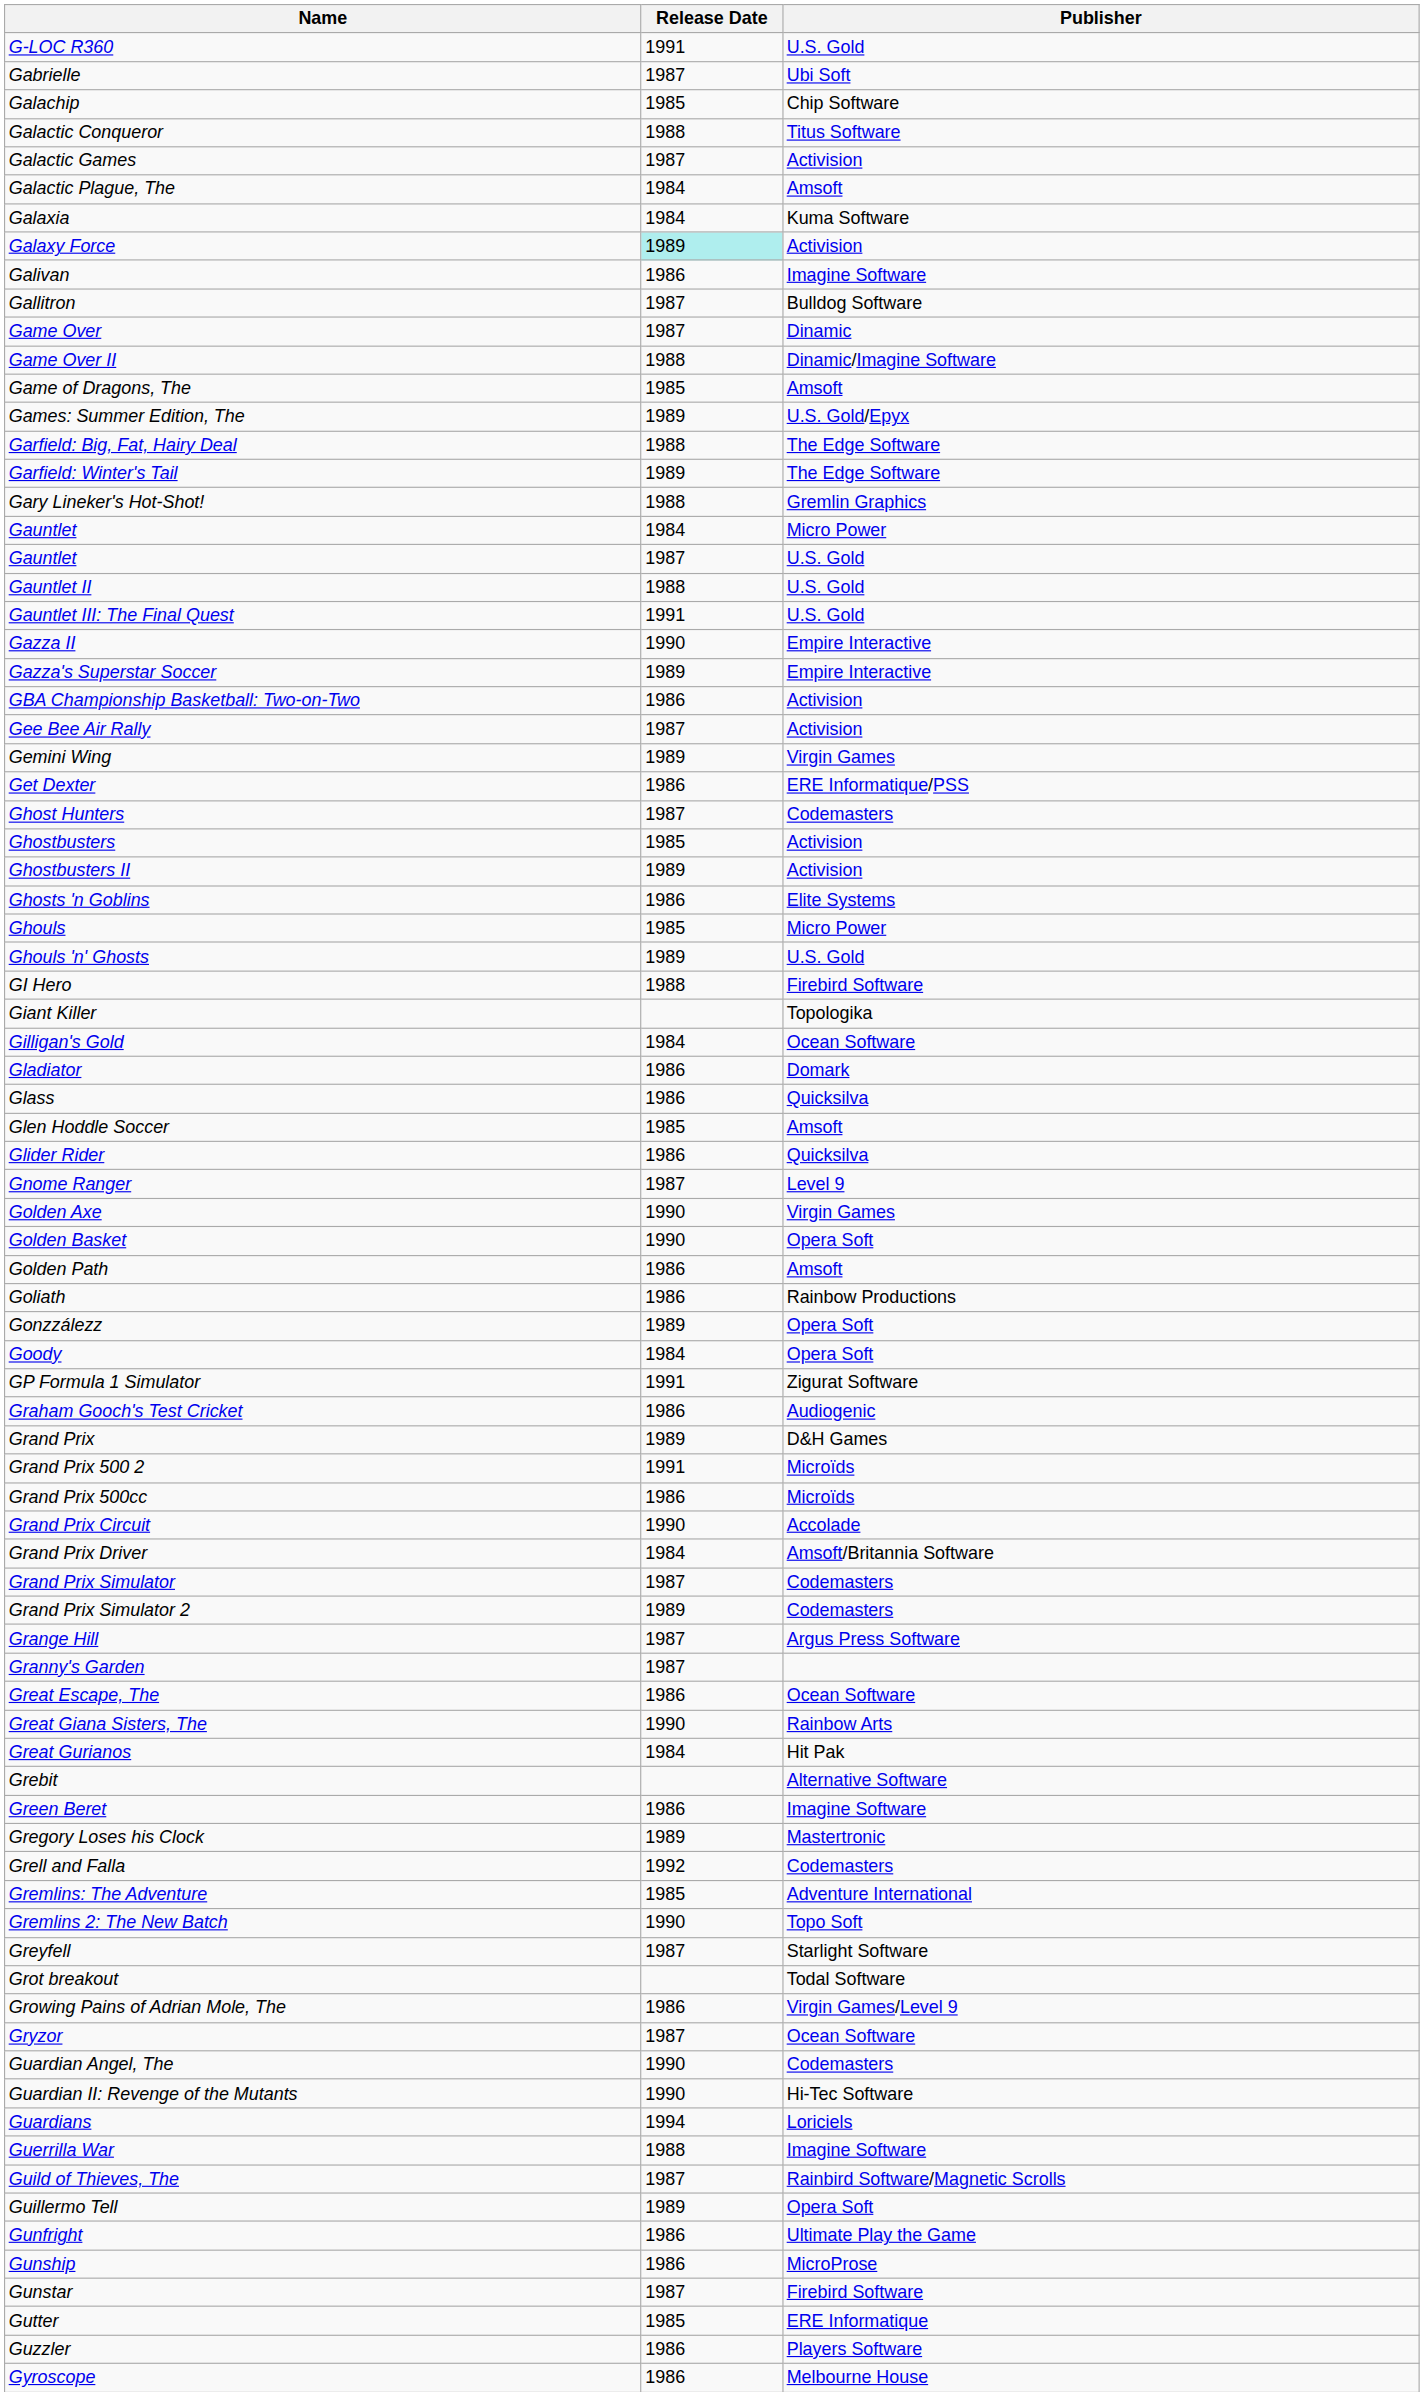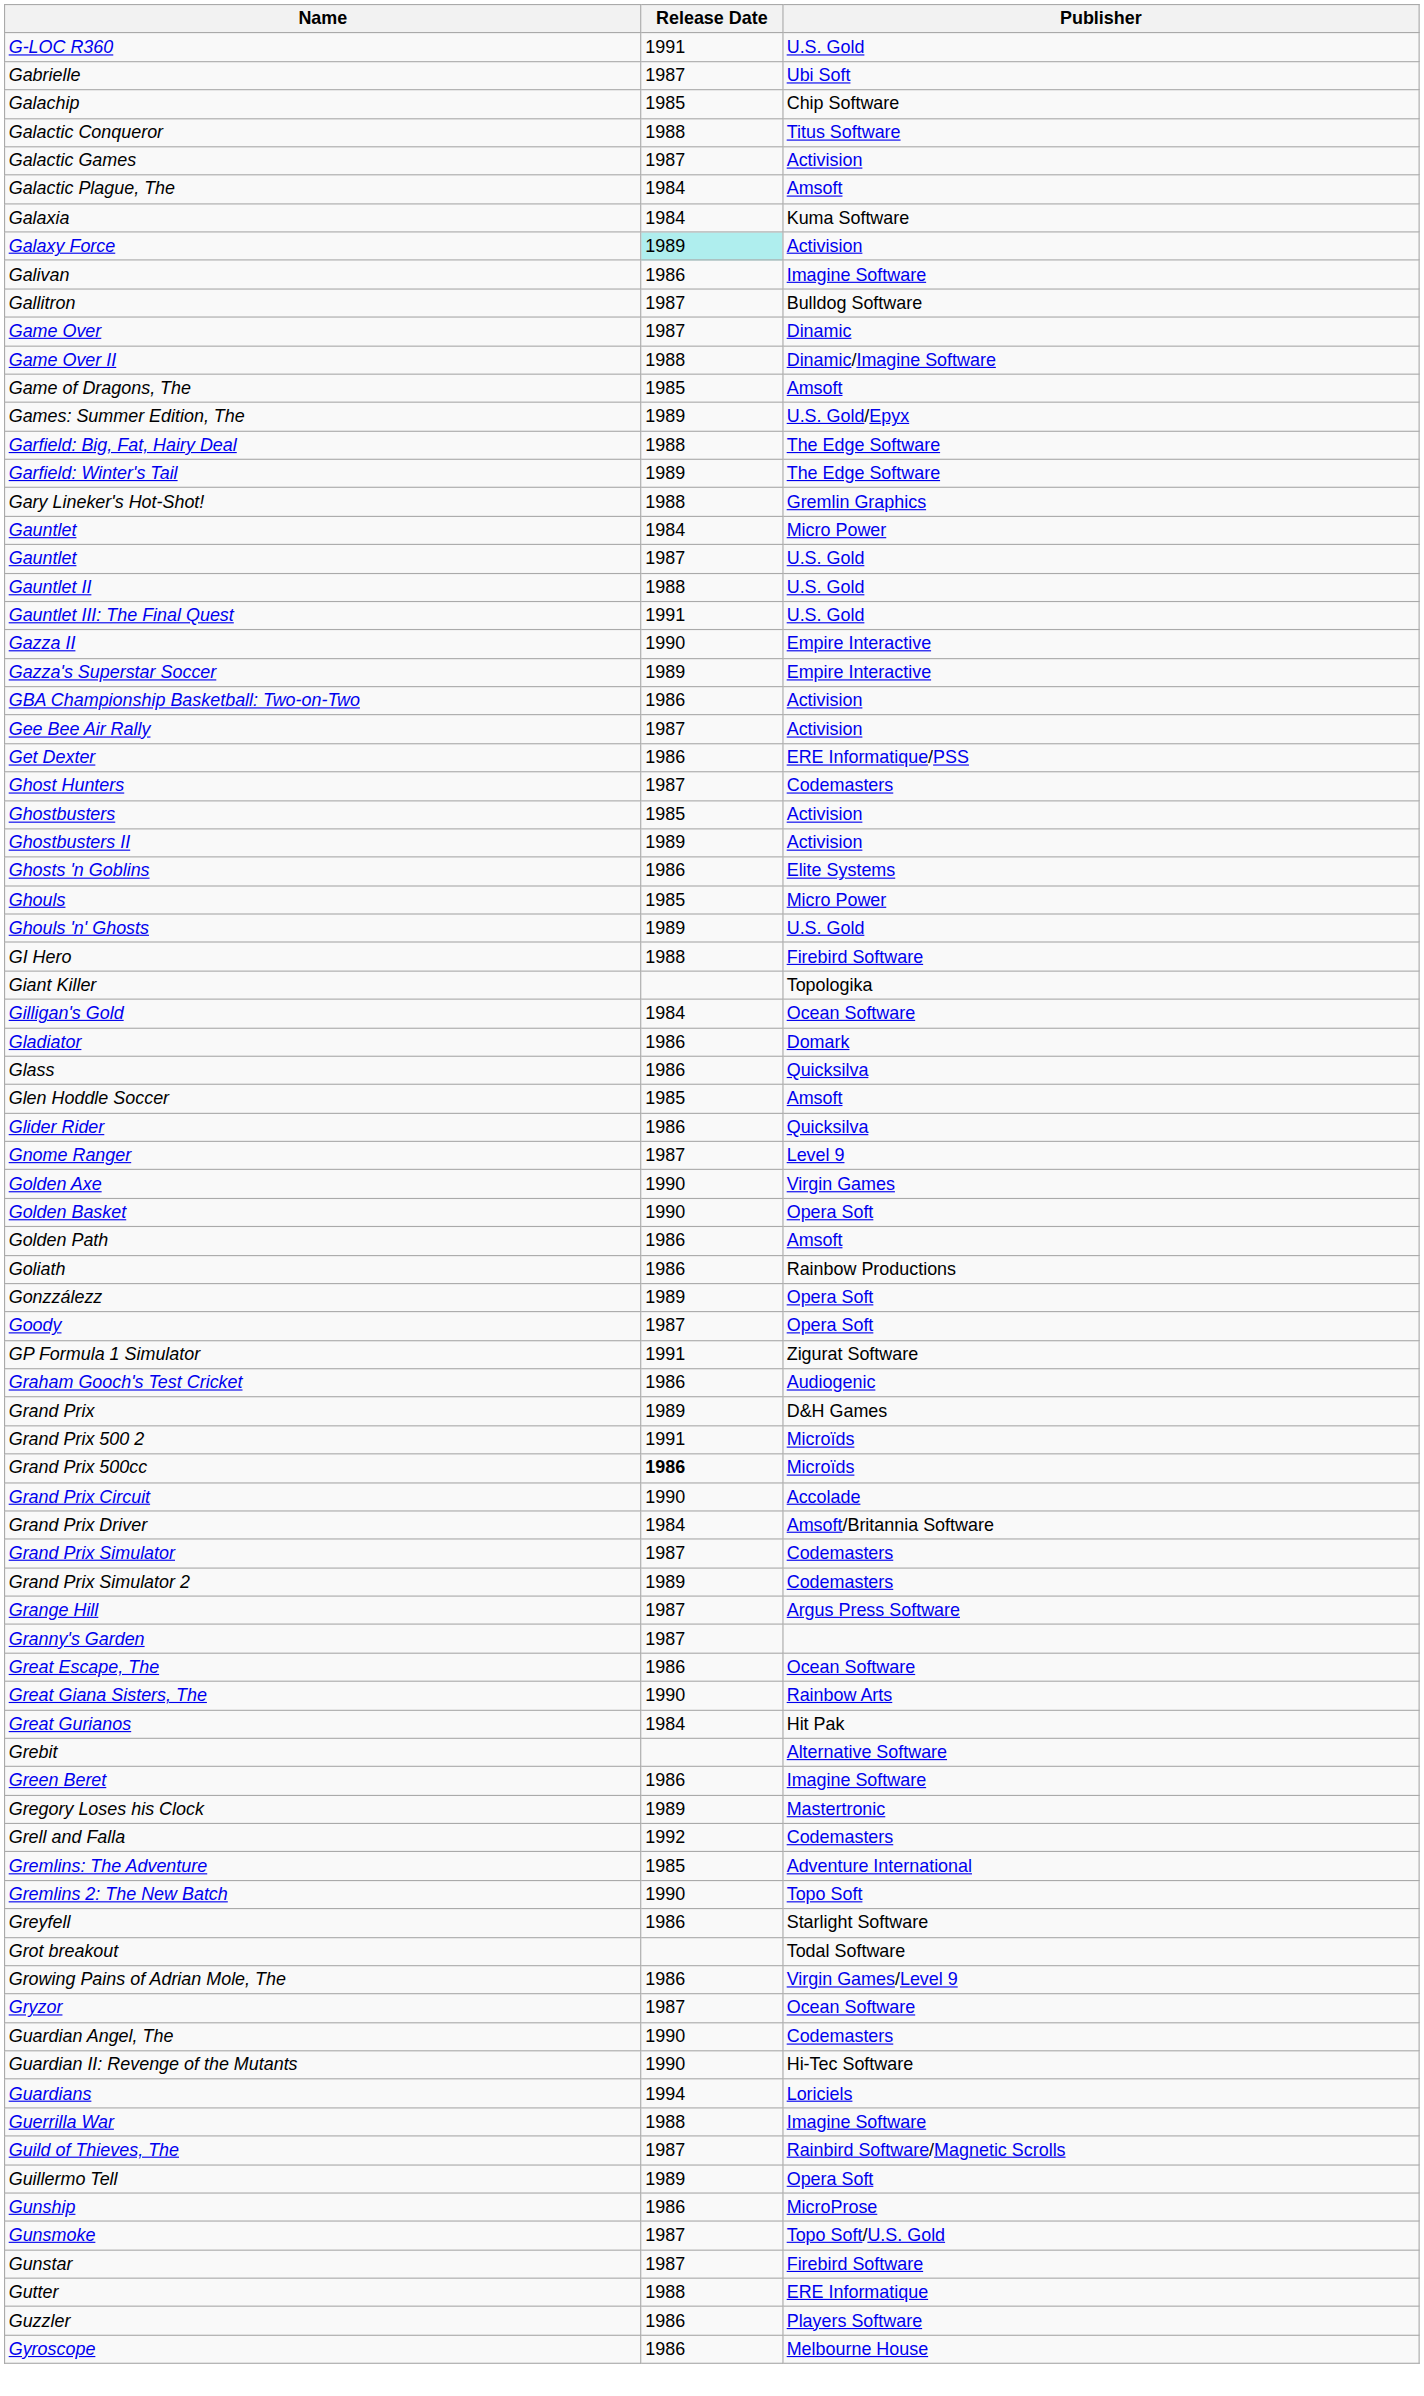- row: Gemini Wing | 1989 | Virgin Games
Goody | Release Date: 1984 -> 1987
Grand Prix 500cc | Release Date: normal -> bold
Greyfell | Release Date: 1987 -> 1986
- row: Gunfright | 1986 | Ultimate Play the Game
+ row: Gunsmoke | 1987 | Topo Soft/U.S. Gold
Gutter | Release Date: 1985 -> 1988
